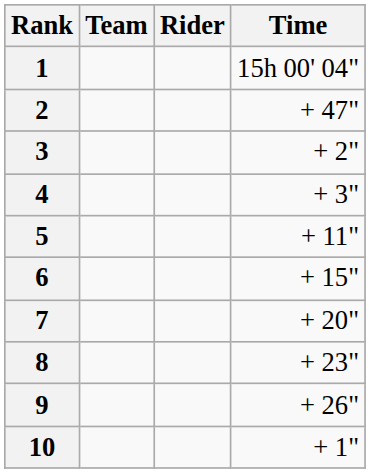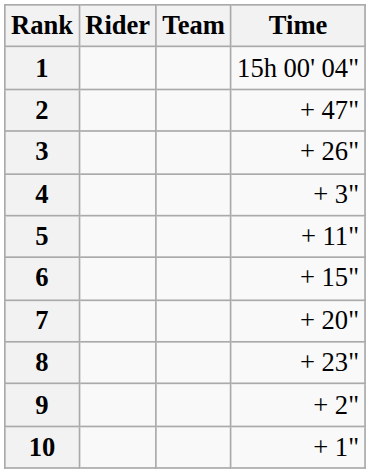columns swapped: Rider <-> Team
3 | Time: + 2" -> + 26"
9 | Time: + 26" -> + 2"
